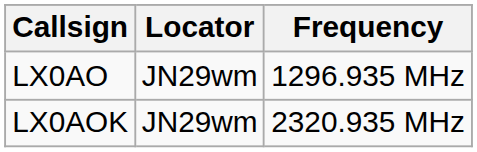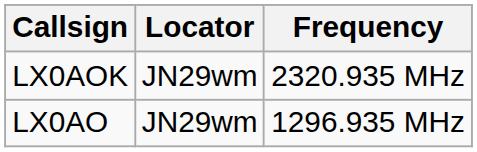rows swapped: LX0AO <-> LX0AOK
